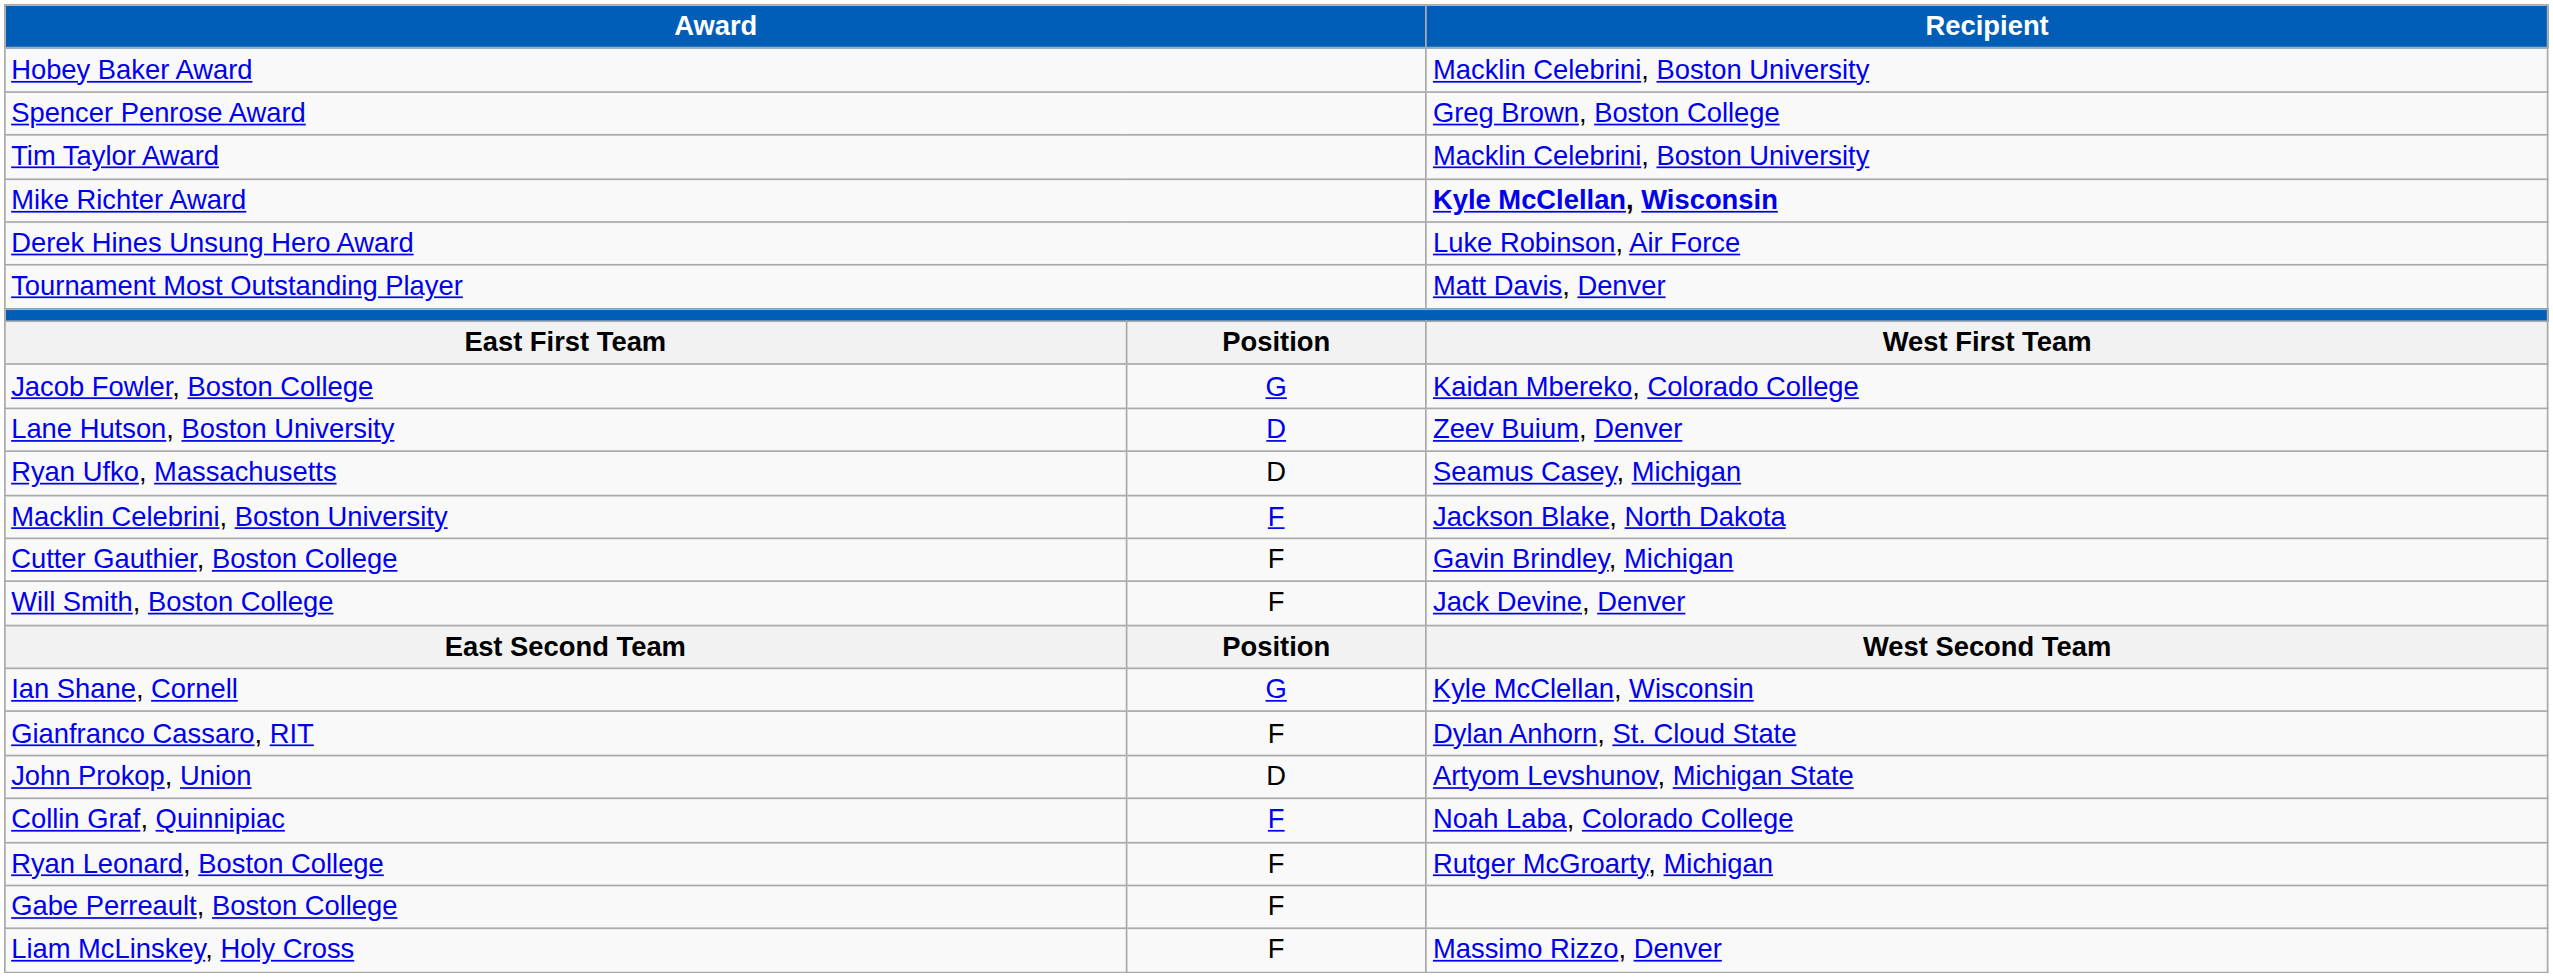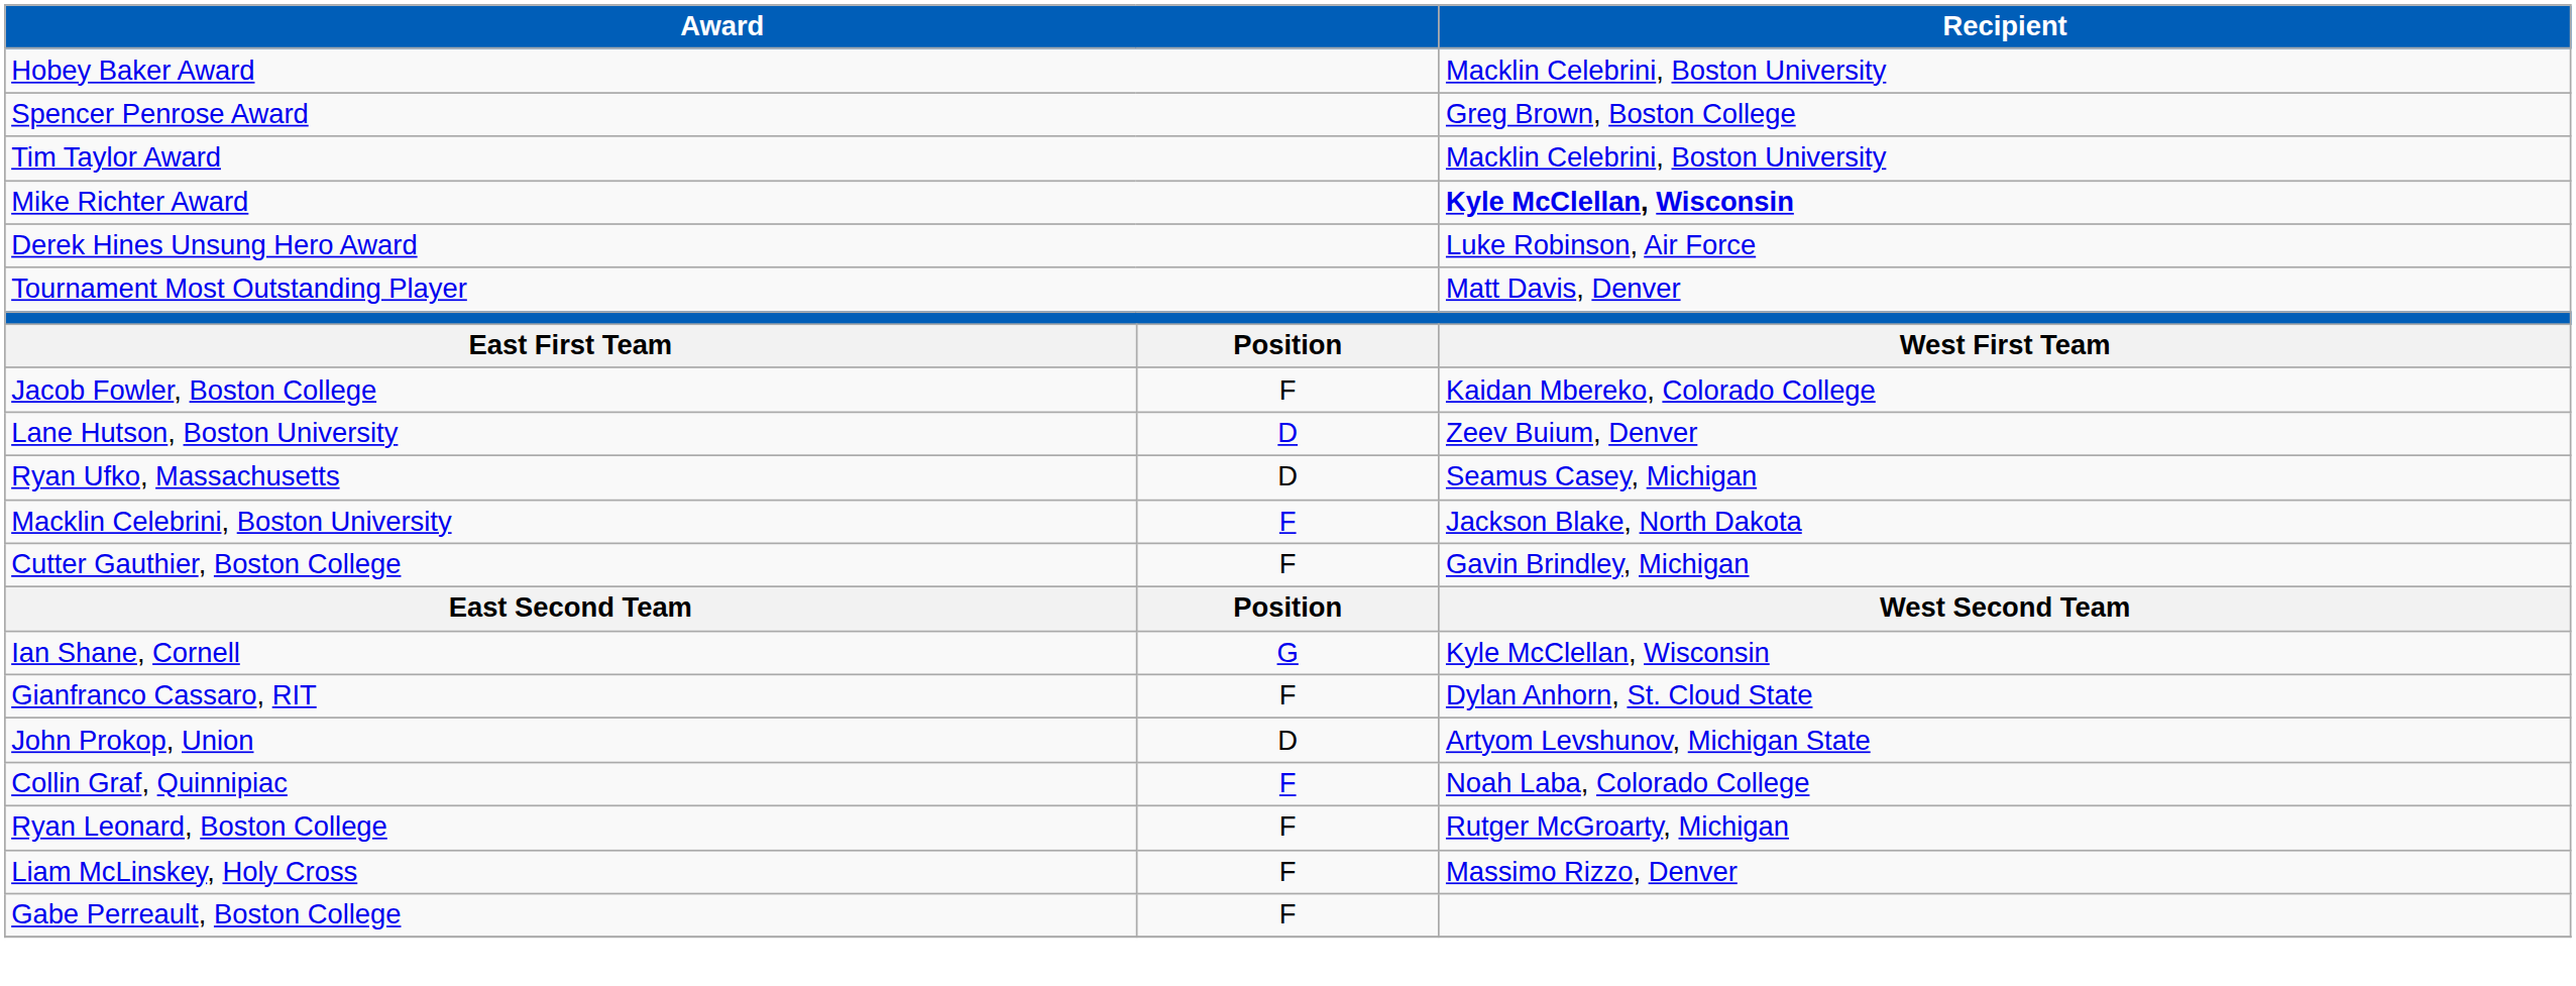Jacob Fowler, Boston College | column 2: G -> F
- row: Will Smith, Boston College | F | Jack Devine, Denver
rows swapped: Liam McLinskey, Holy Cross <-> Gabe Perreault, Boston College
